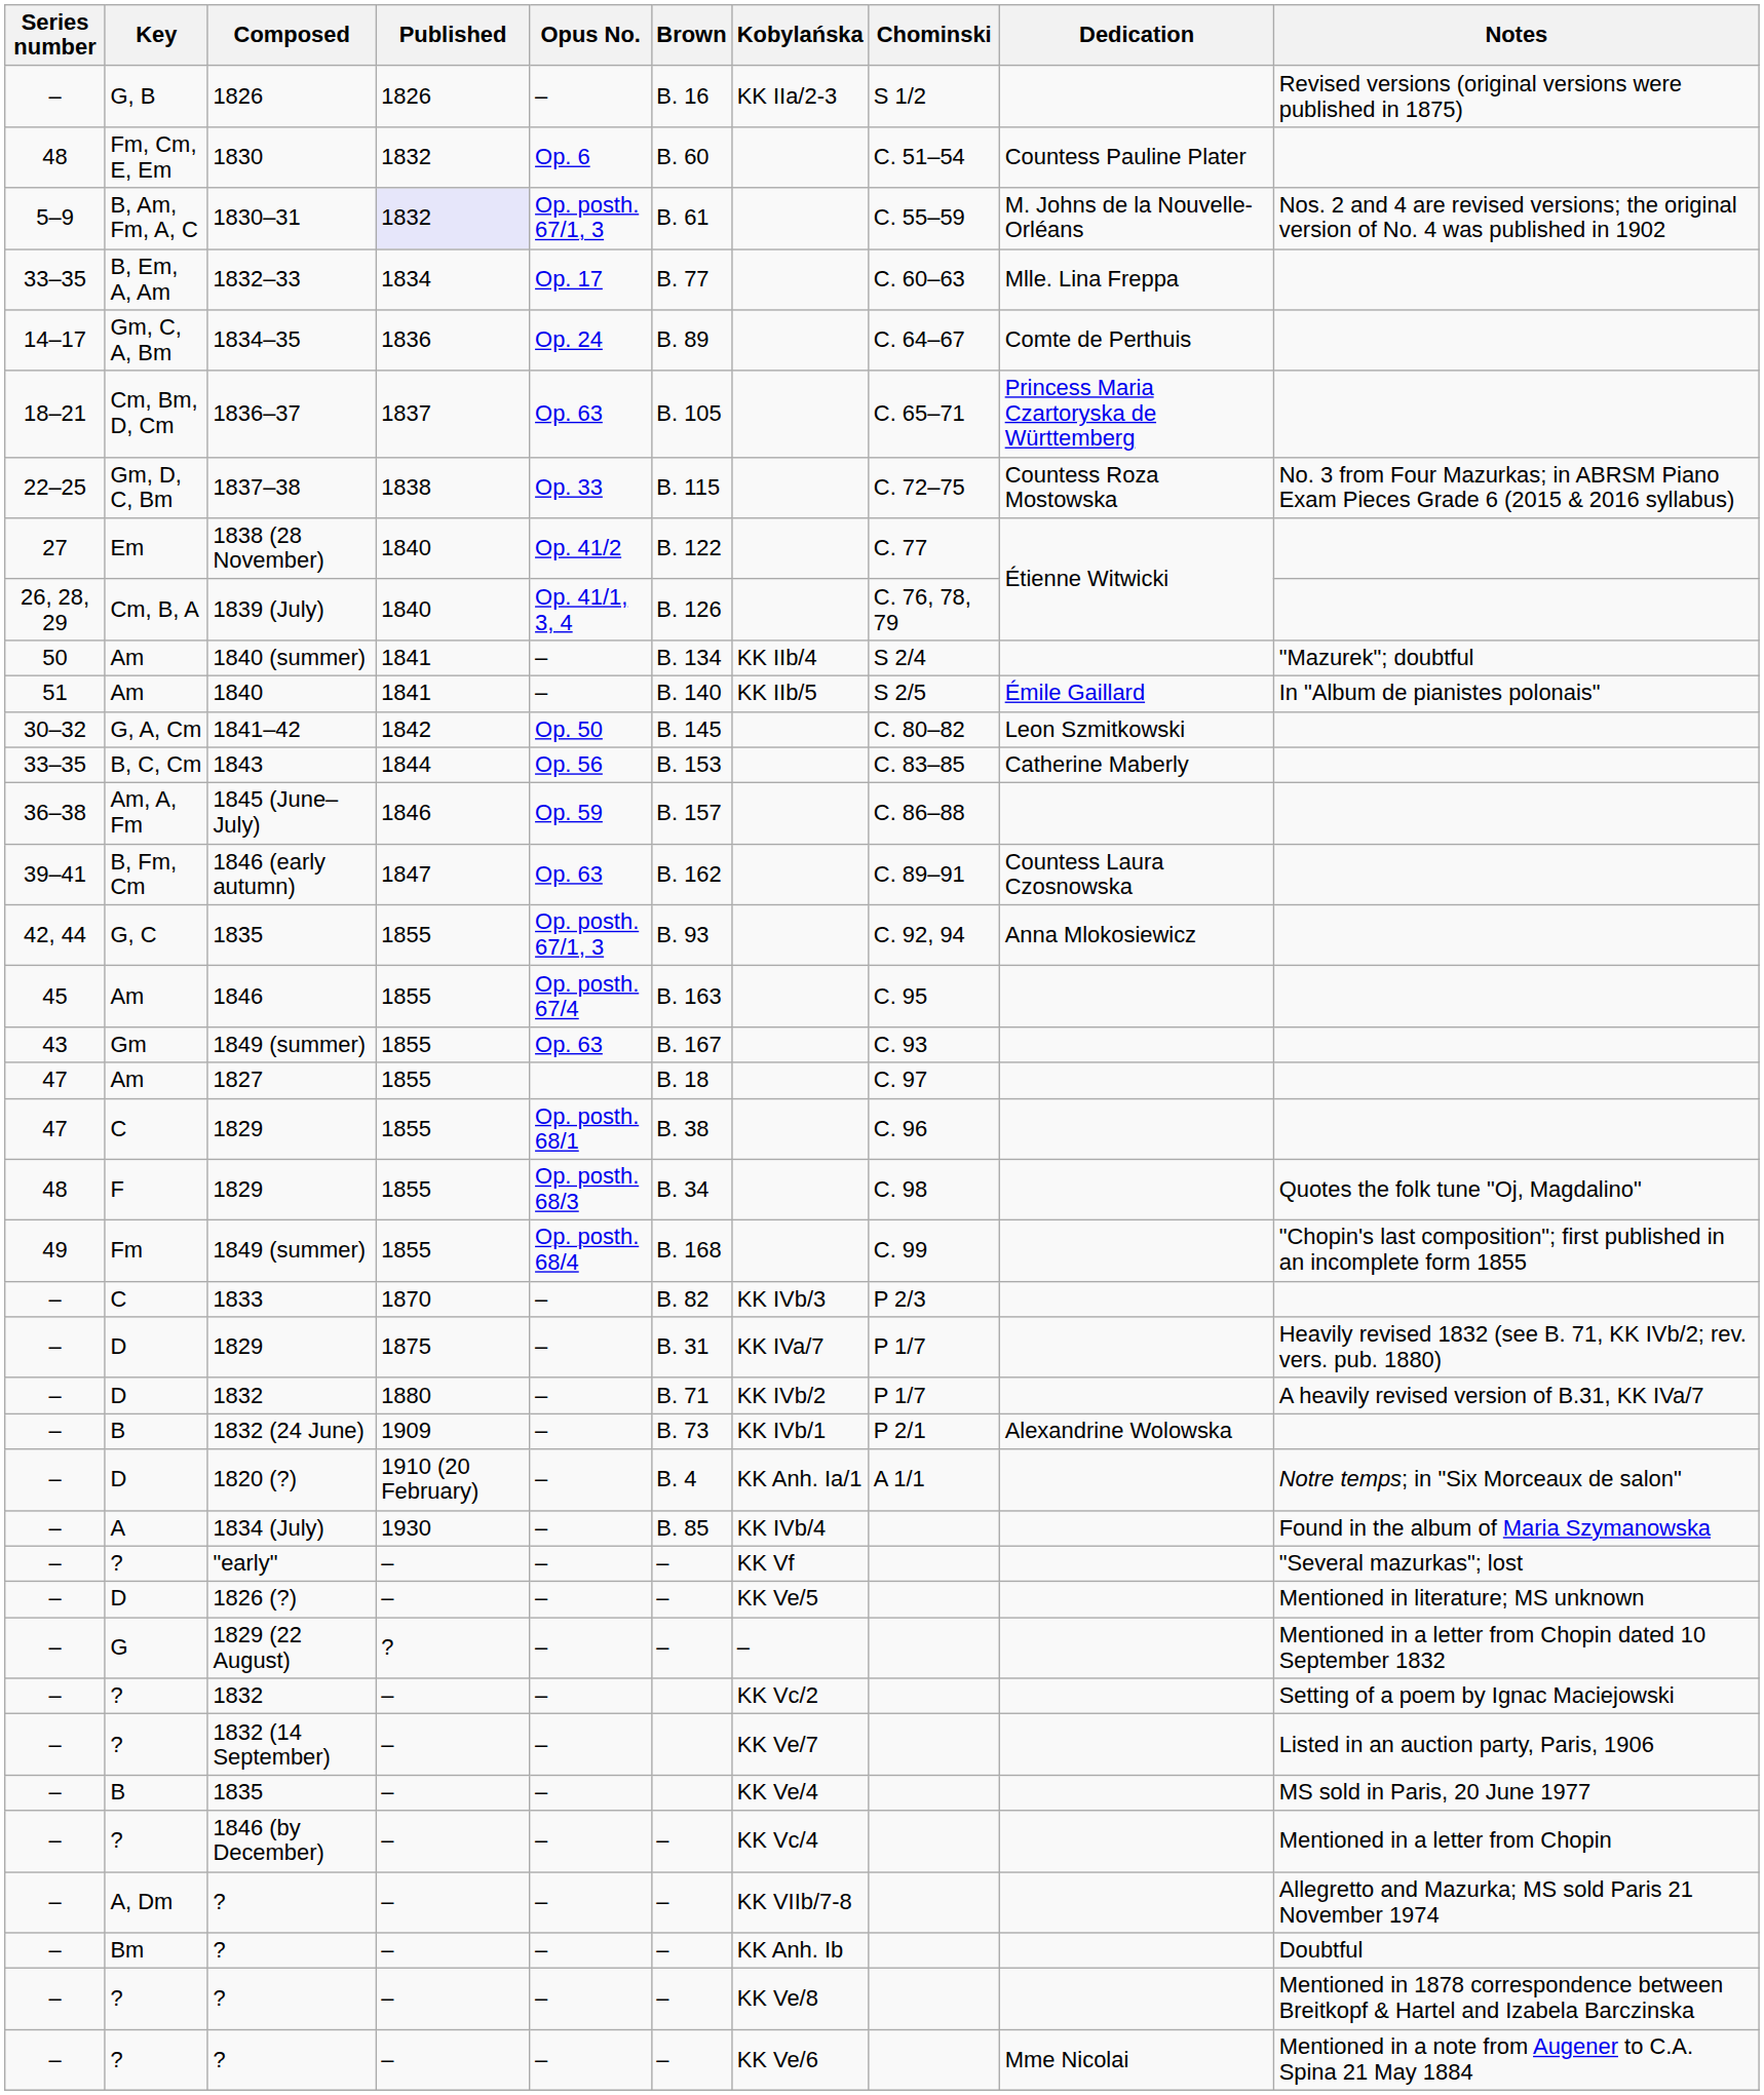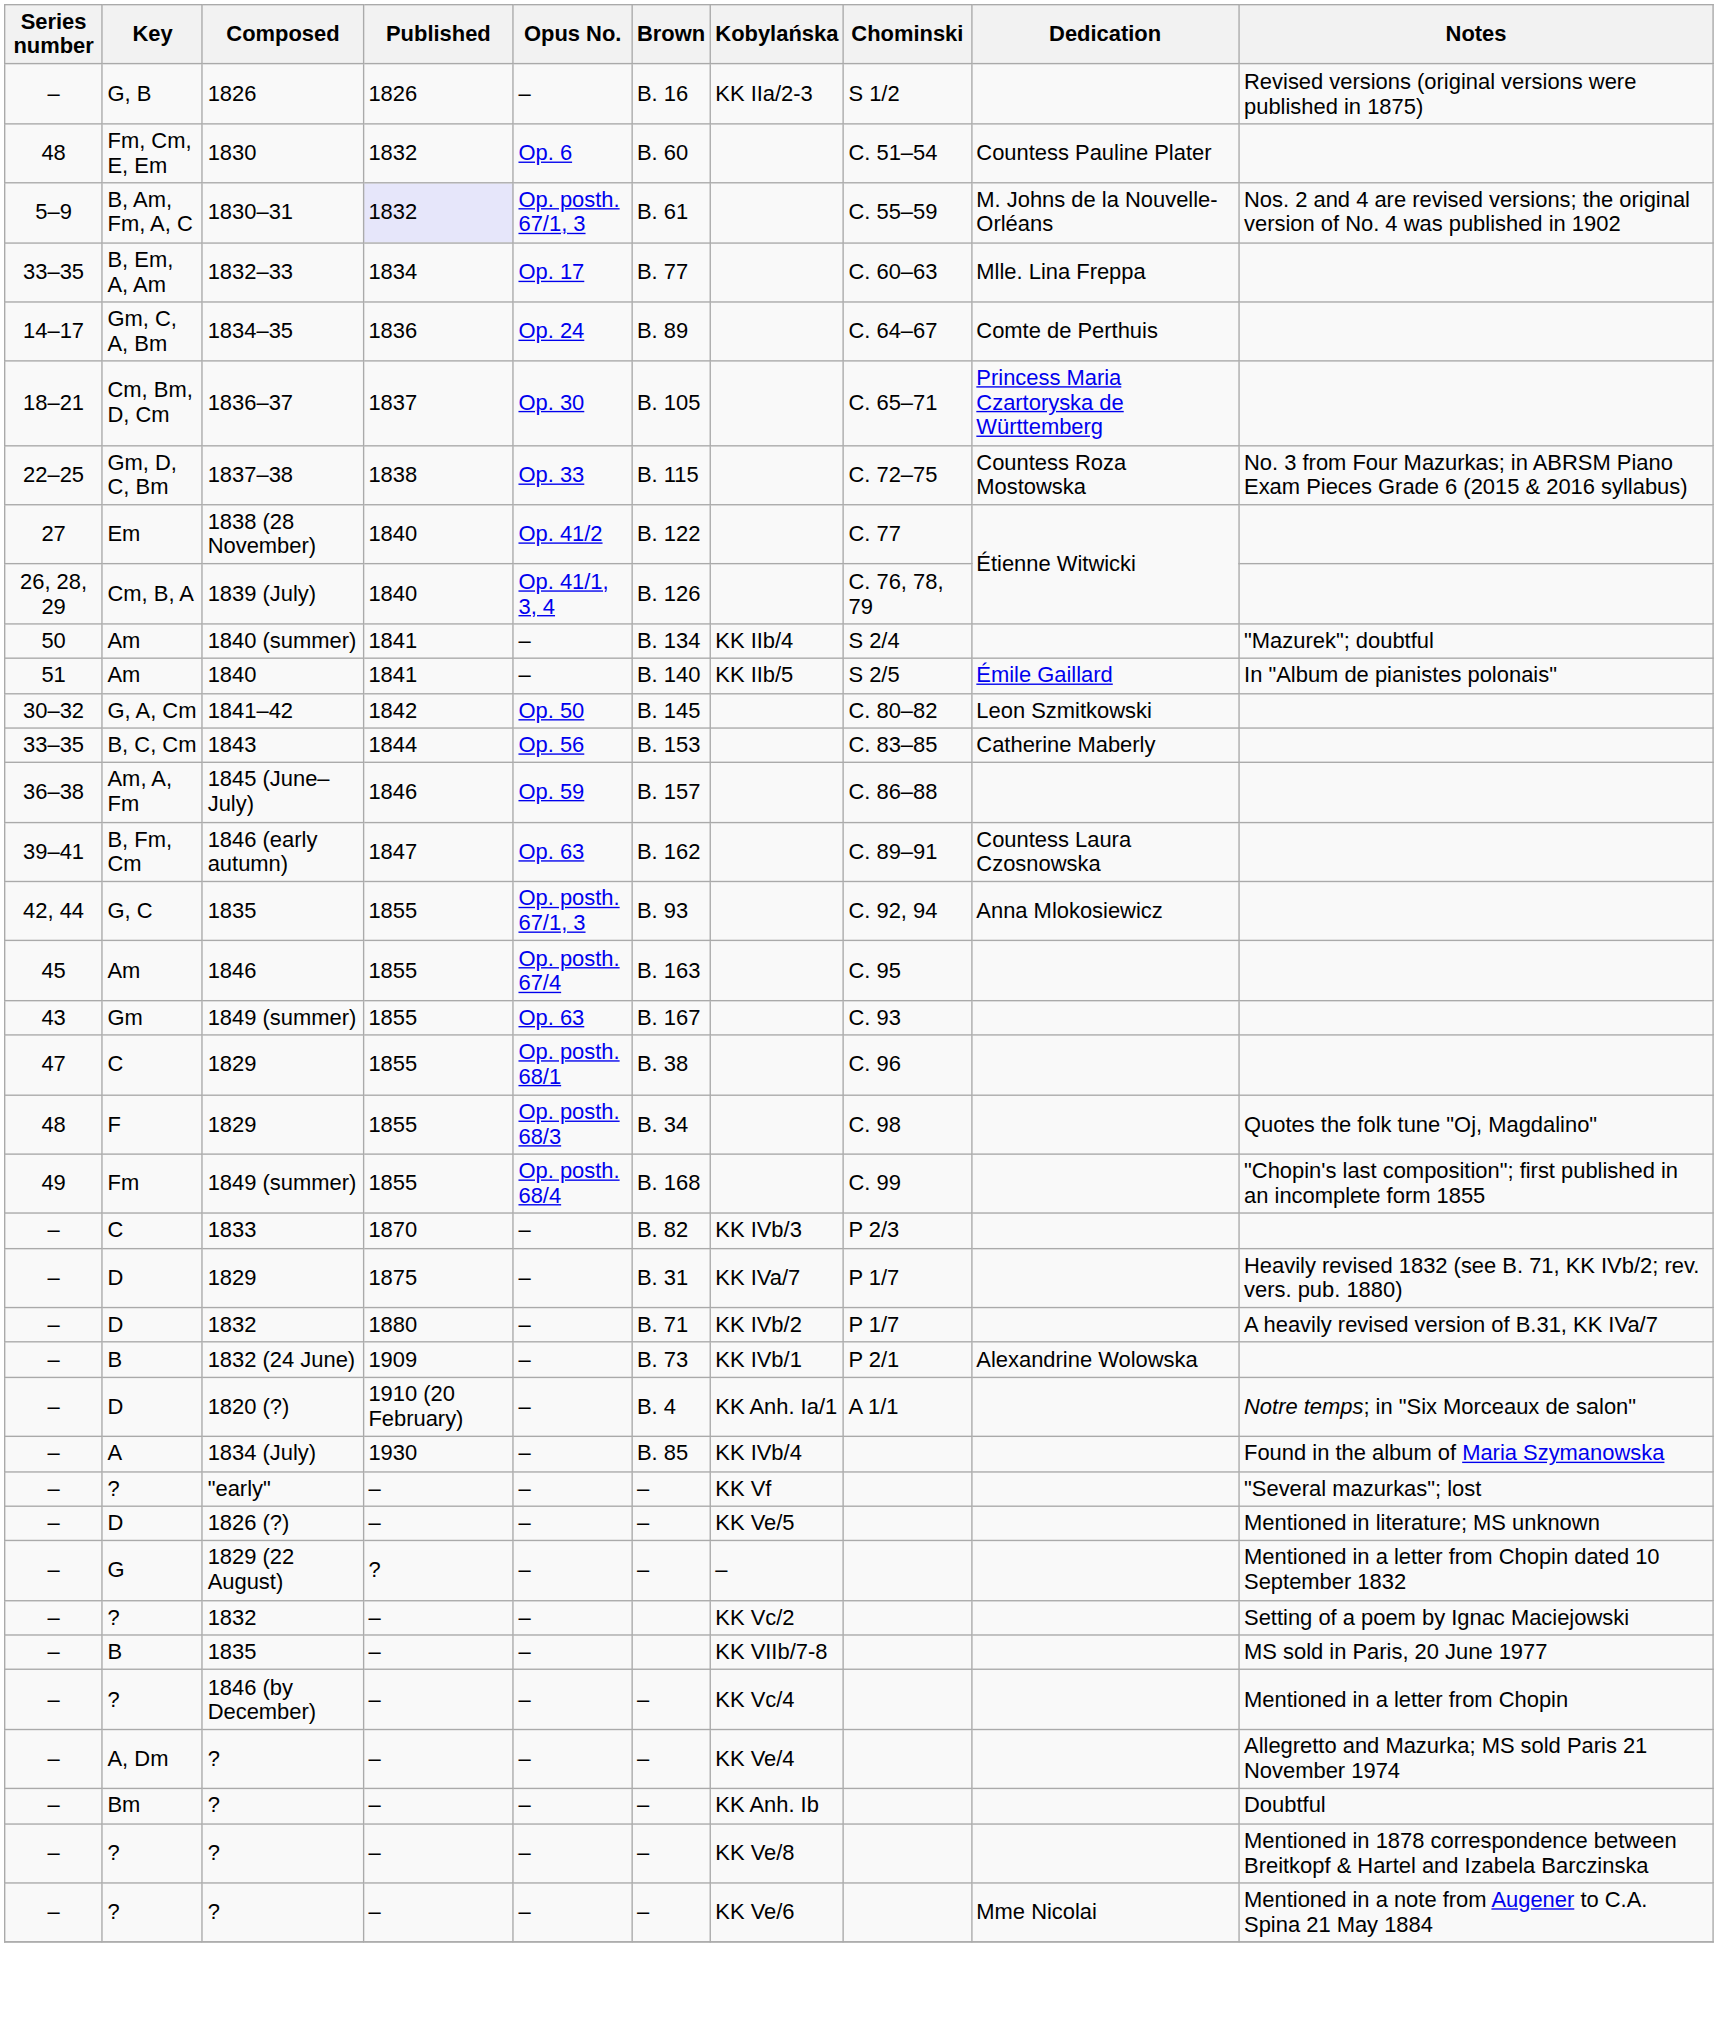1836–37 | Opus No.: Op. 63 -> Op. 30
- row: 47 | Am | 1827 | 1855 | B. 18 | C. 97
- row: – | ? | 1832 (14 September) | – | – | KK Ve/7 | Listed in an auction party, Paris, 1906
B / 1835 | Kobylańska: KK Ve/4 -> KK VIIb/7-8
A, Dm / ? | Kobylańska: KK VIIb/7-8 -> KK Ve/4
